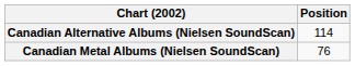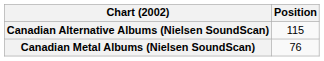Canadian Alternative Albums (Nielsen SoundScan) | Position: 114 -> 115
